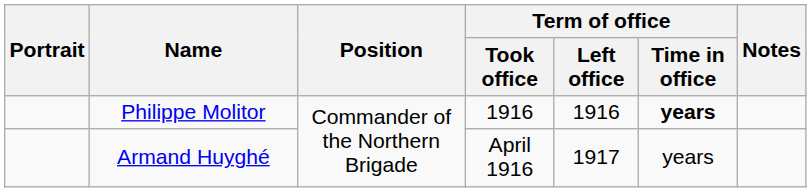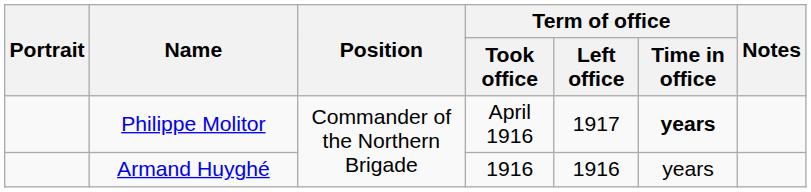Philippe Molitor | Term of office / Took office: 1916 -> April 1916
Philippe Molitor | Term of office / Left office: 1916 -> 1917
Armand Huyghé | Term of office / Took office: April 1916 -> 1916
Armand Huyghé | Term of office / Left office: 1917 -> 1916
